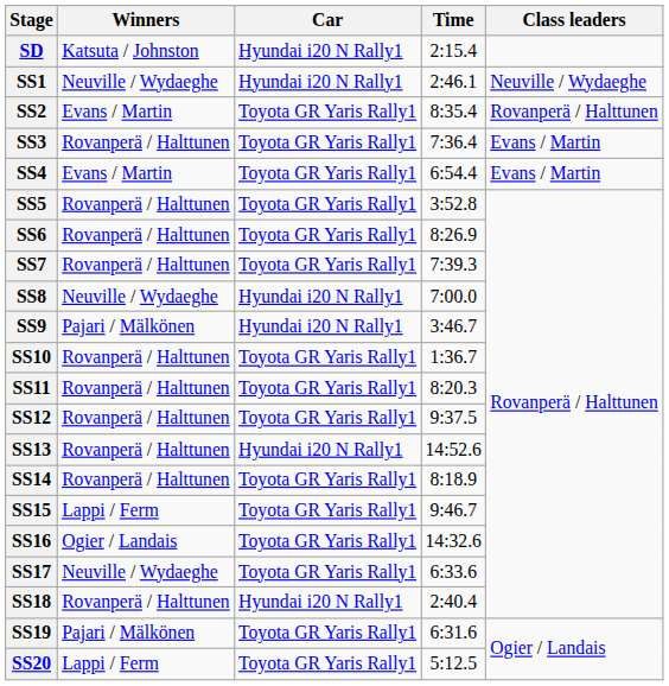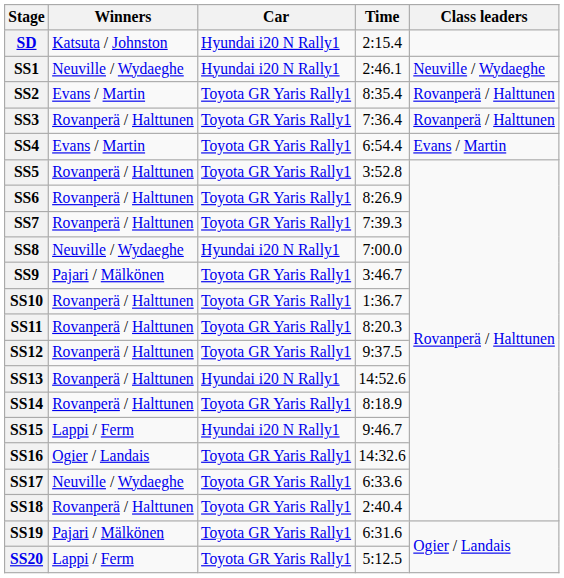SS3 | Class leaders: Evans / Martin -> Rovanperä / Halttunen
SS9 | Car: Hyundai i20 N Rally1 -> Toyota GR Yaris Rally1
SS15 | Car: Toyota GR Yaris Rally1 -> Hyundai i20 N Rally1
SS18 | Car: Hyundai i20 N Rally1 -> Toyota GR Yaris Rally1
